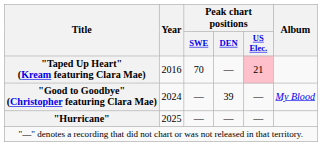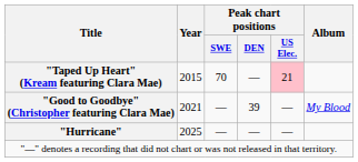"Taped Up Heart" (Kream featuring Clara Mae) | Year: 2016 -> 2015
"Good to Goodbye" (Christopher featuring Clara Mae) | Year: 2024 -> 2021
